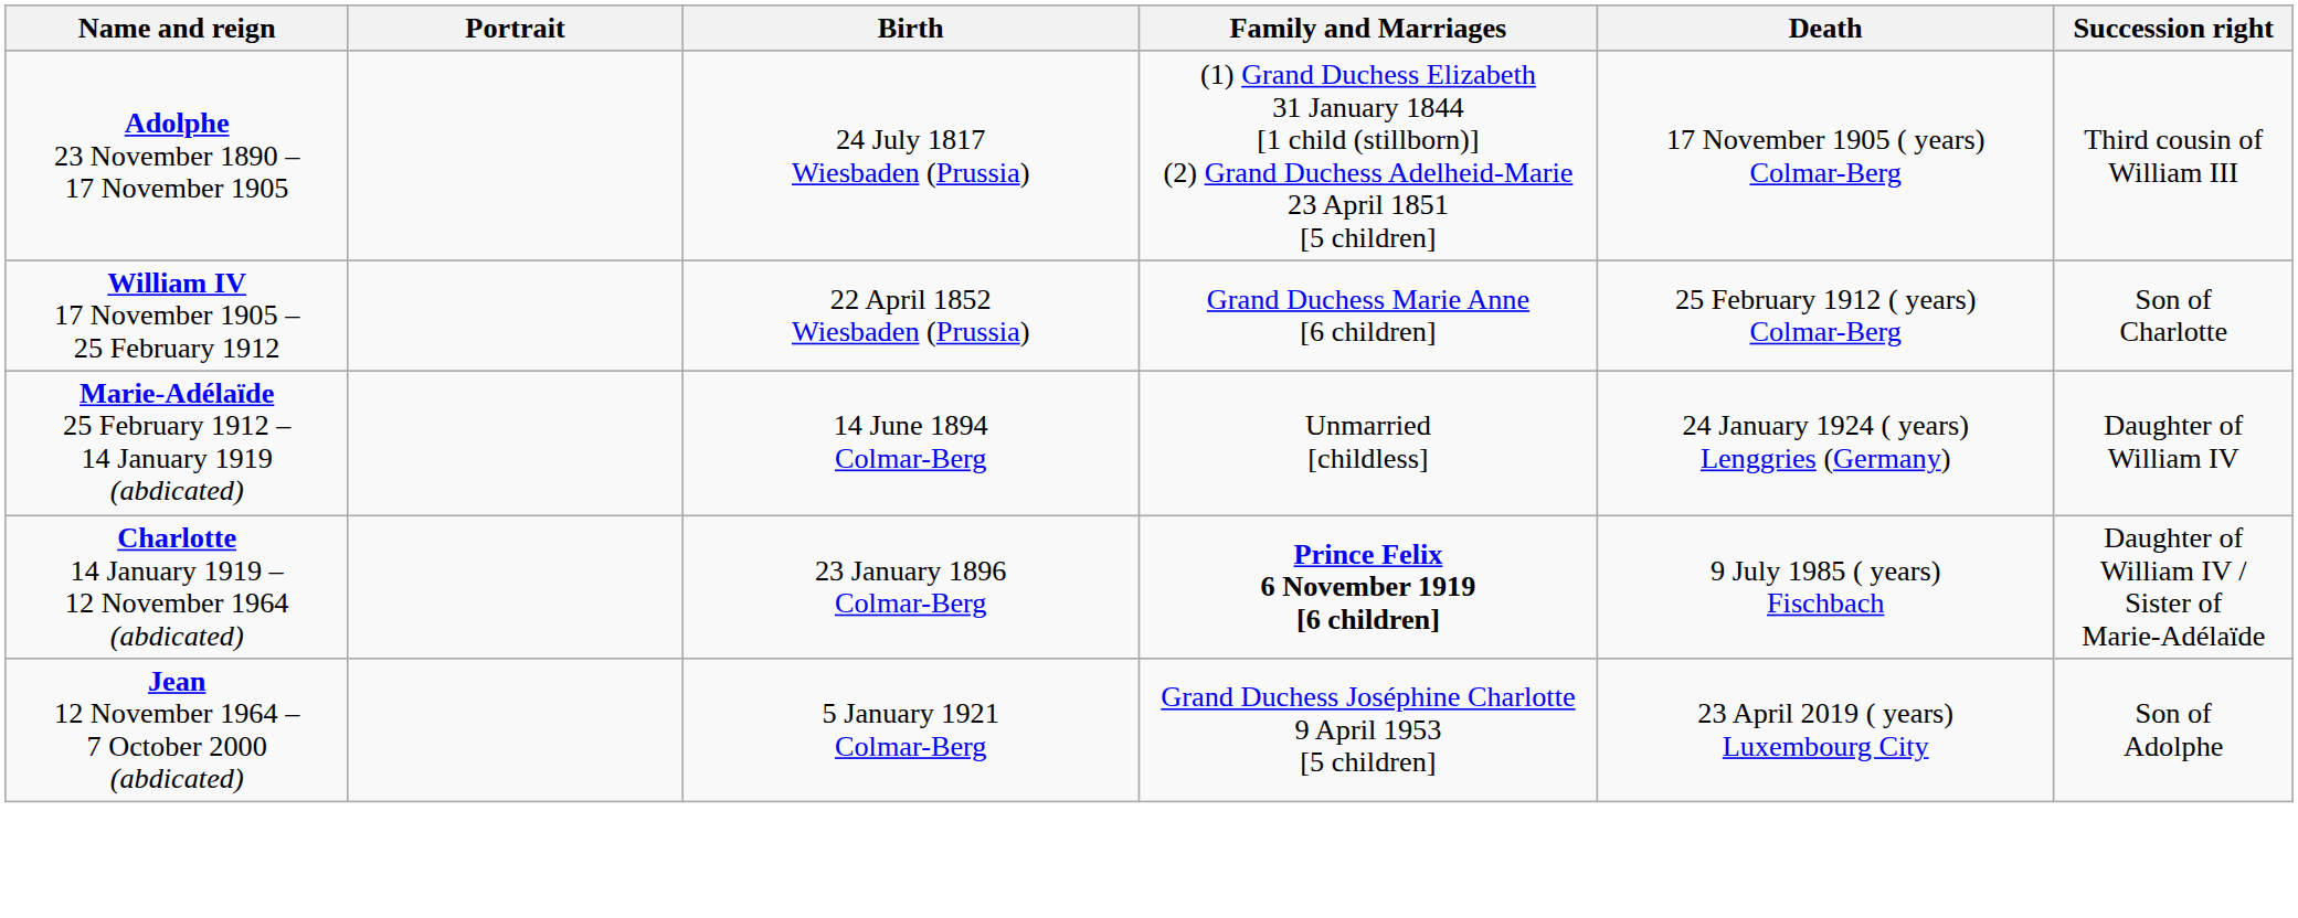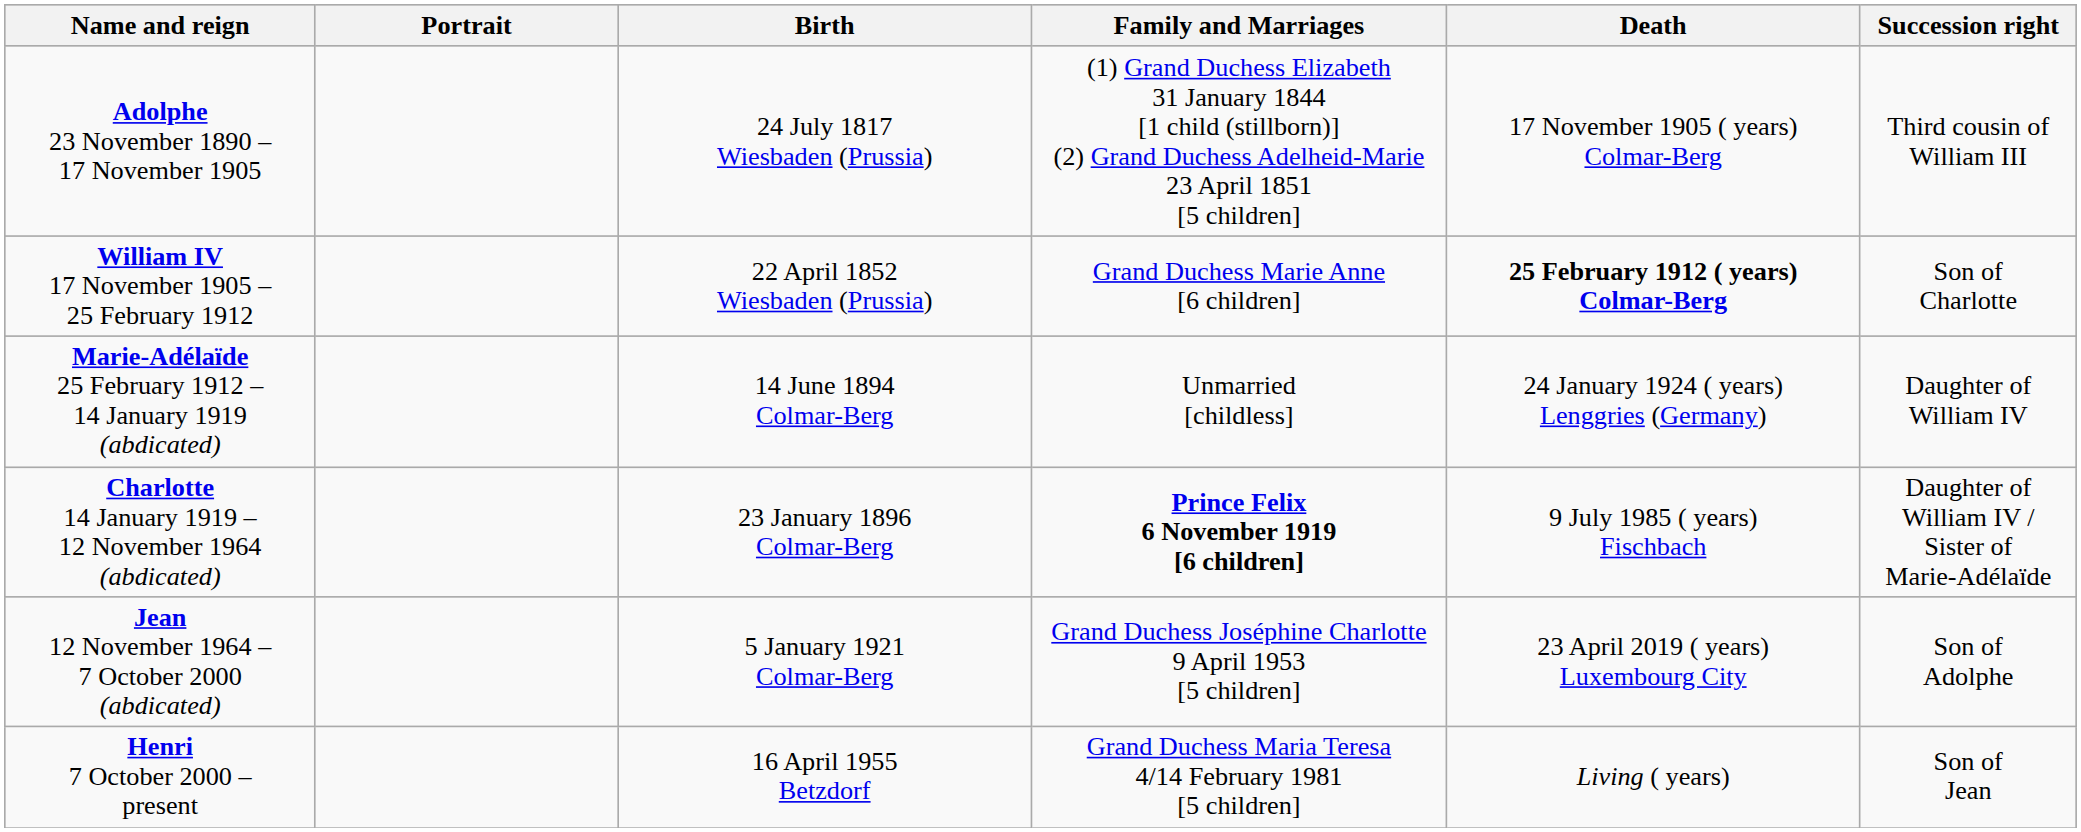William IV 17 November 1905 – 25 February 1912 | Death: normal -> bold
+ row: Henri 7 October 2000 – present | 16 April 1955 Betzdorf | Grand Duchess Maria Teresa 4/14 February 1981 [5 children] | Living ( years) | Son of Jean
